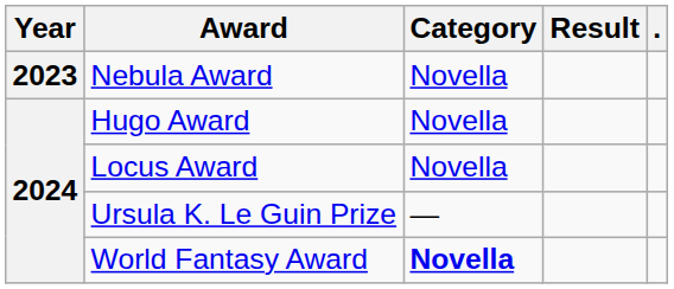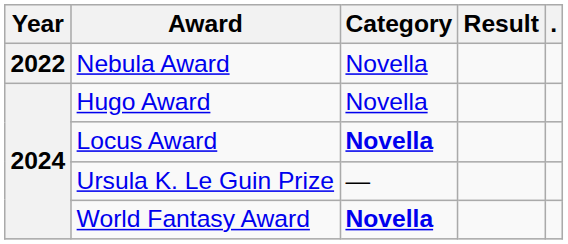Nebula Award | Year: 2023 -> 2022
Locus Award | Category: normal -> bold
